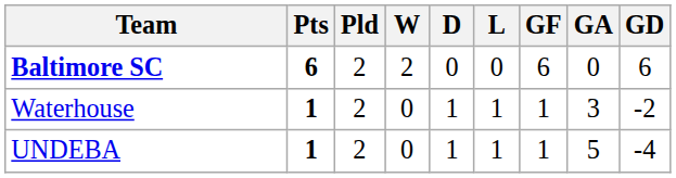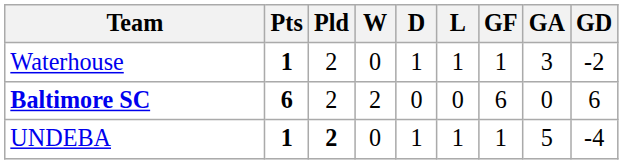rows swapped: Baltimore SC <-> Waterhouse
UNDEBA | Pld: normal -> bold
